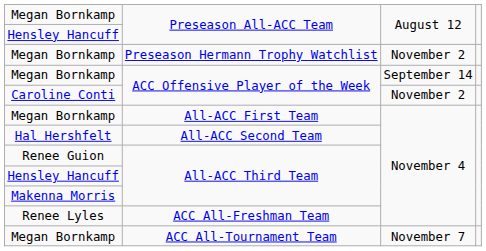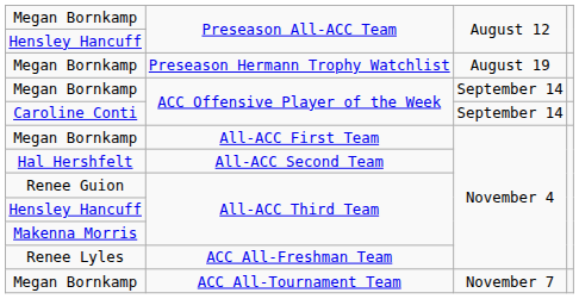Preseason Hermann Trophy Watchlist | column 3: November 2 -> August 19
Caroline Conti / ACC Offensive Player of the Week | column 3: November 2 -> September 14
